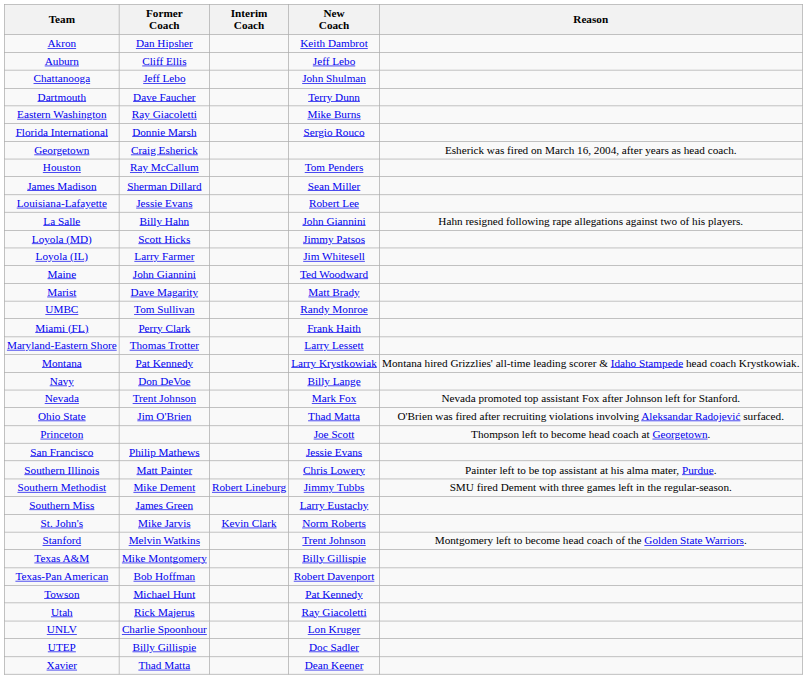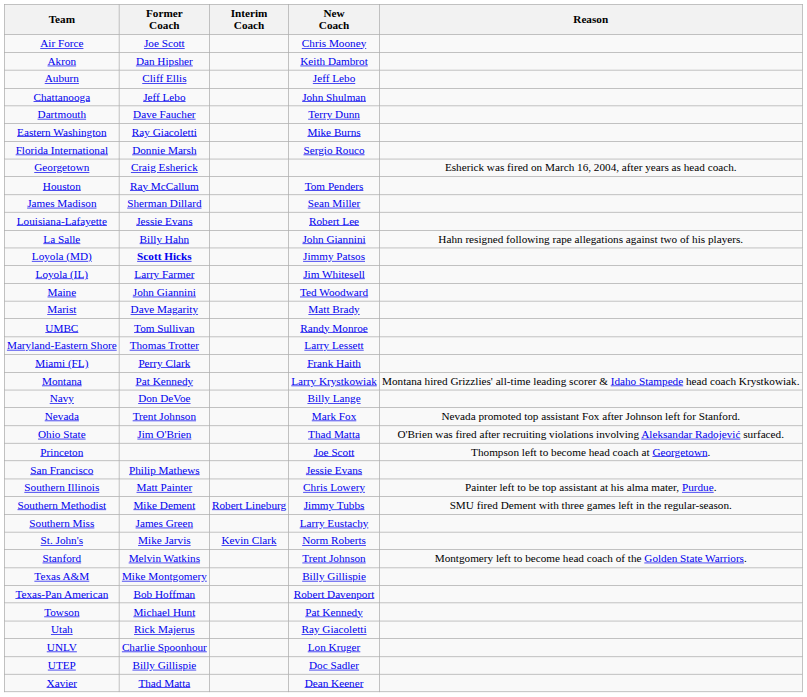+ row: Air Force | Joe Scott | Chris Mooney
Loyola (MD) | Former Coach: normal -> bold
rows swapped: Maryland-Eastern Shore <-> Miami (FL)
